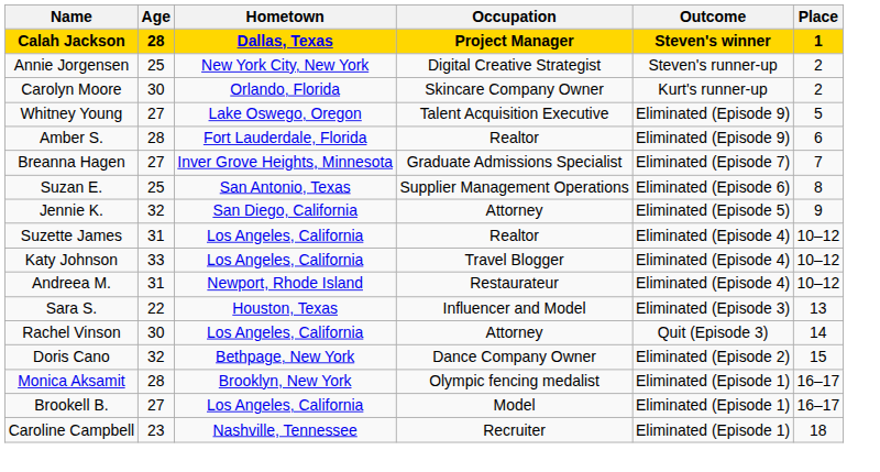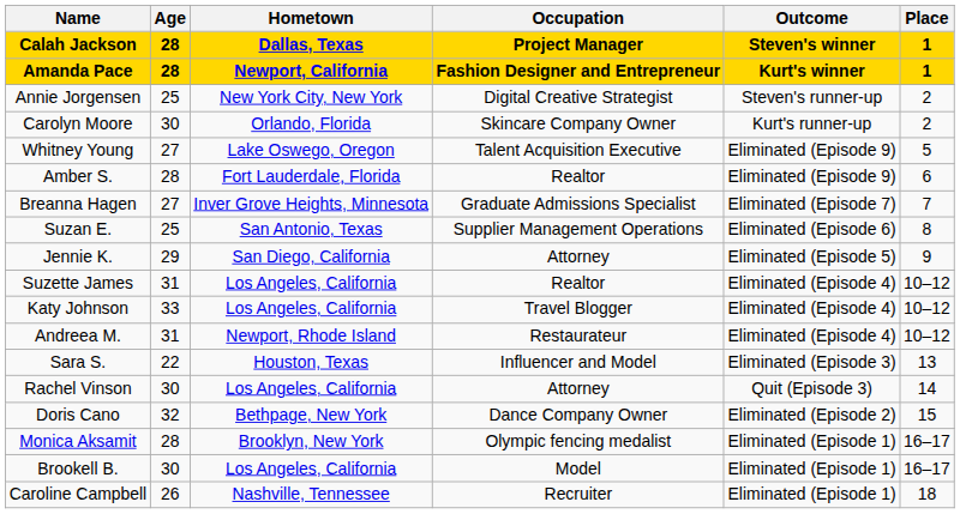+ row: Amanda Pace | 28 | Newport, California | Fashion Designer and Entrepreneur | Kurt's winner | 1
Jennie K. | Age: 32 -> 29
Brookell B. | Age: 27 -> 30
Caroline Campbell | Age: 23 -> 26
